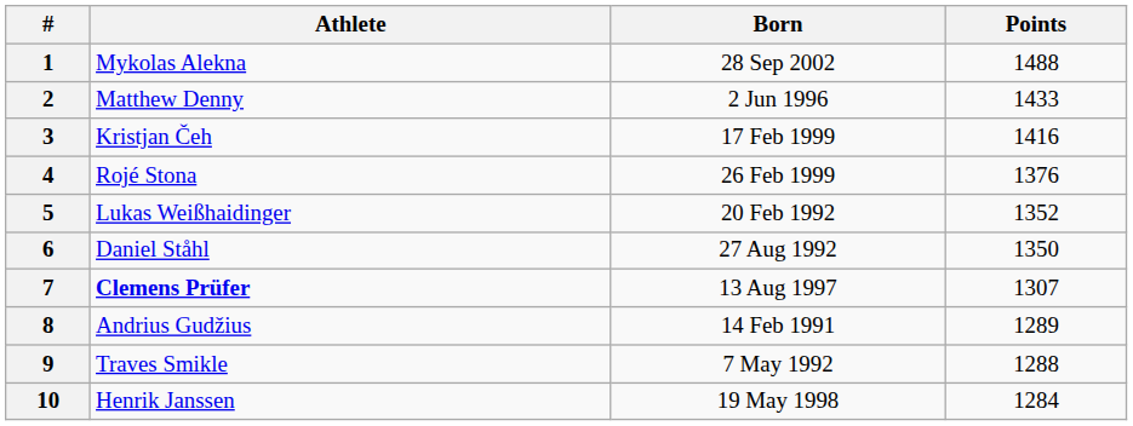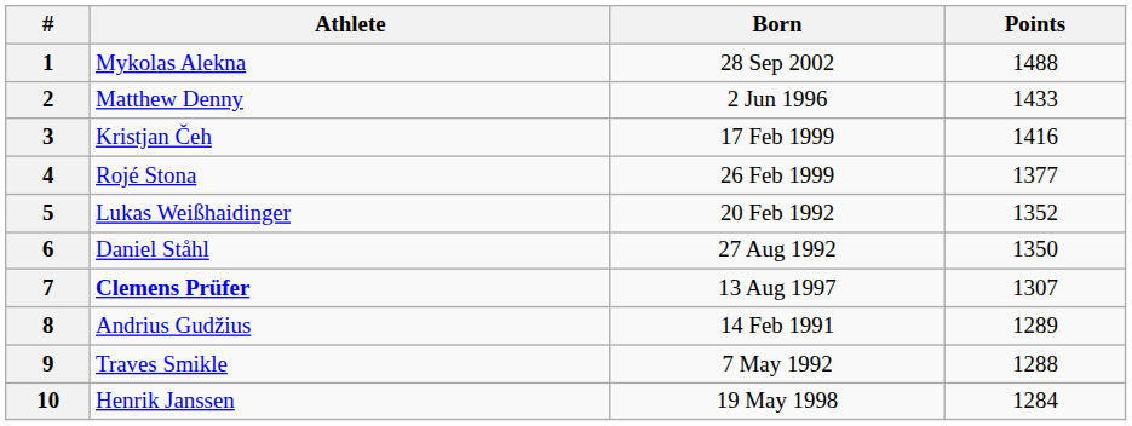4 | Points: 1376 -> 1377
